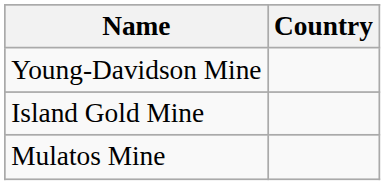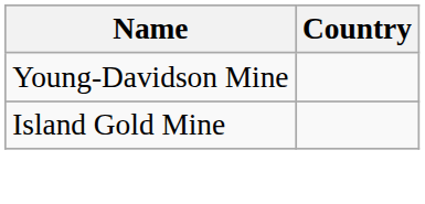- row: Mulatos Mine
